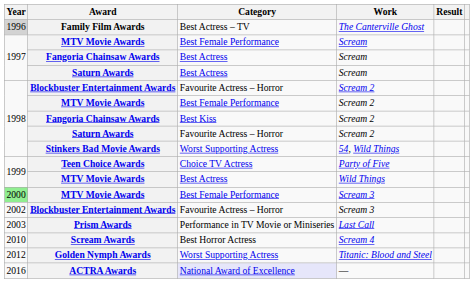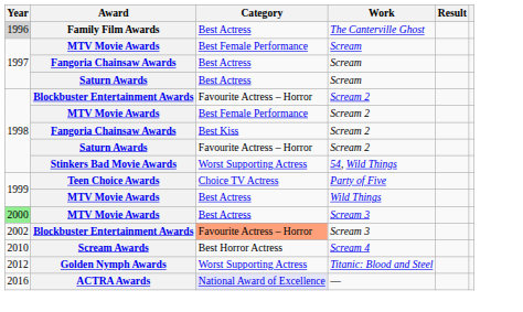Family Film Awards | Category: Best Actress – TV -> Best Actress
MTV Movie Awards / Scream 3 | Category: Best Female Performance -> Best Actress
Blockbuster Entertainment Awards / Scream 3 | Category: no background -> lightsalmon background
- row: 2003 | Prism Awards | Performance in TV Movie or Miniseries | Last Call
